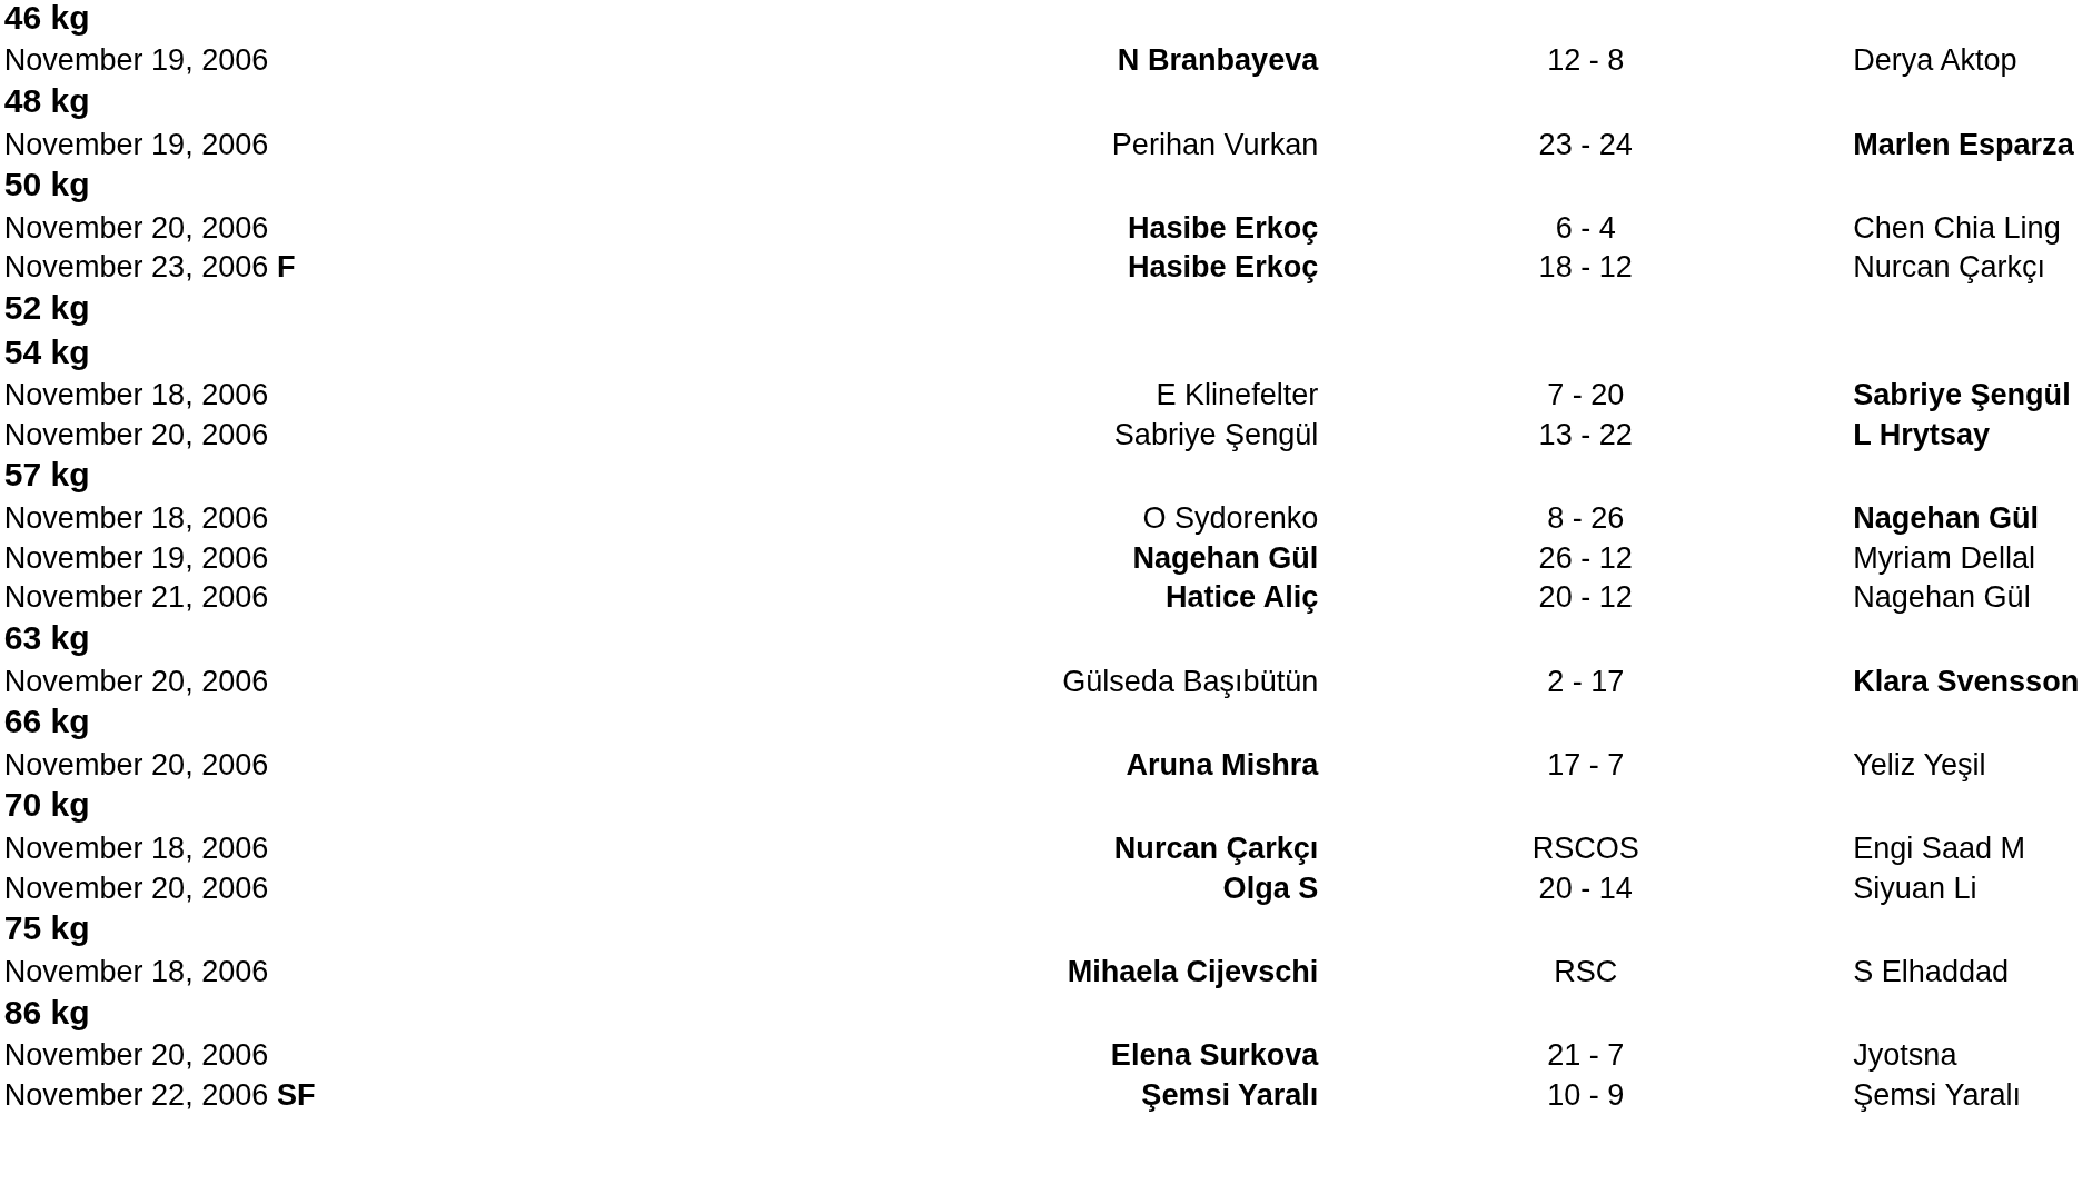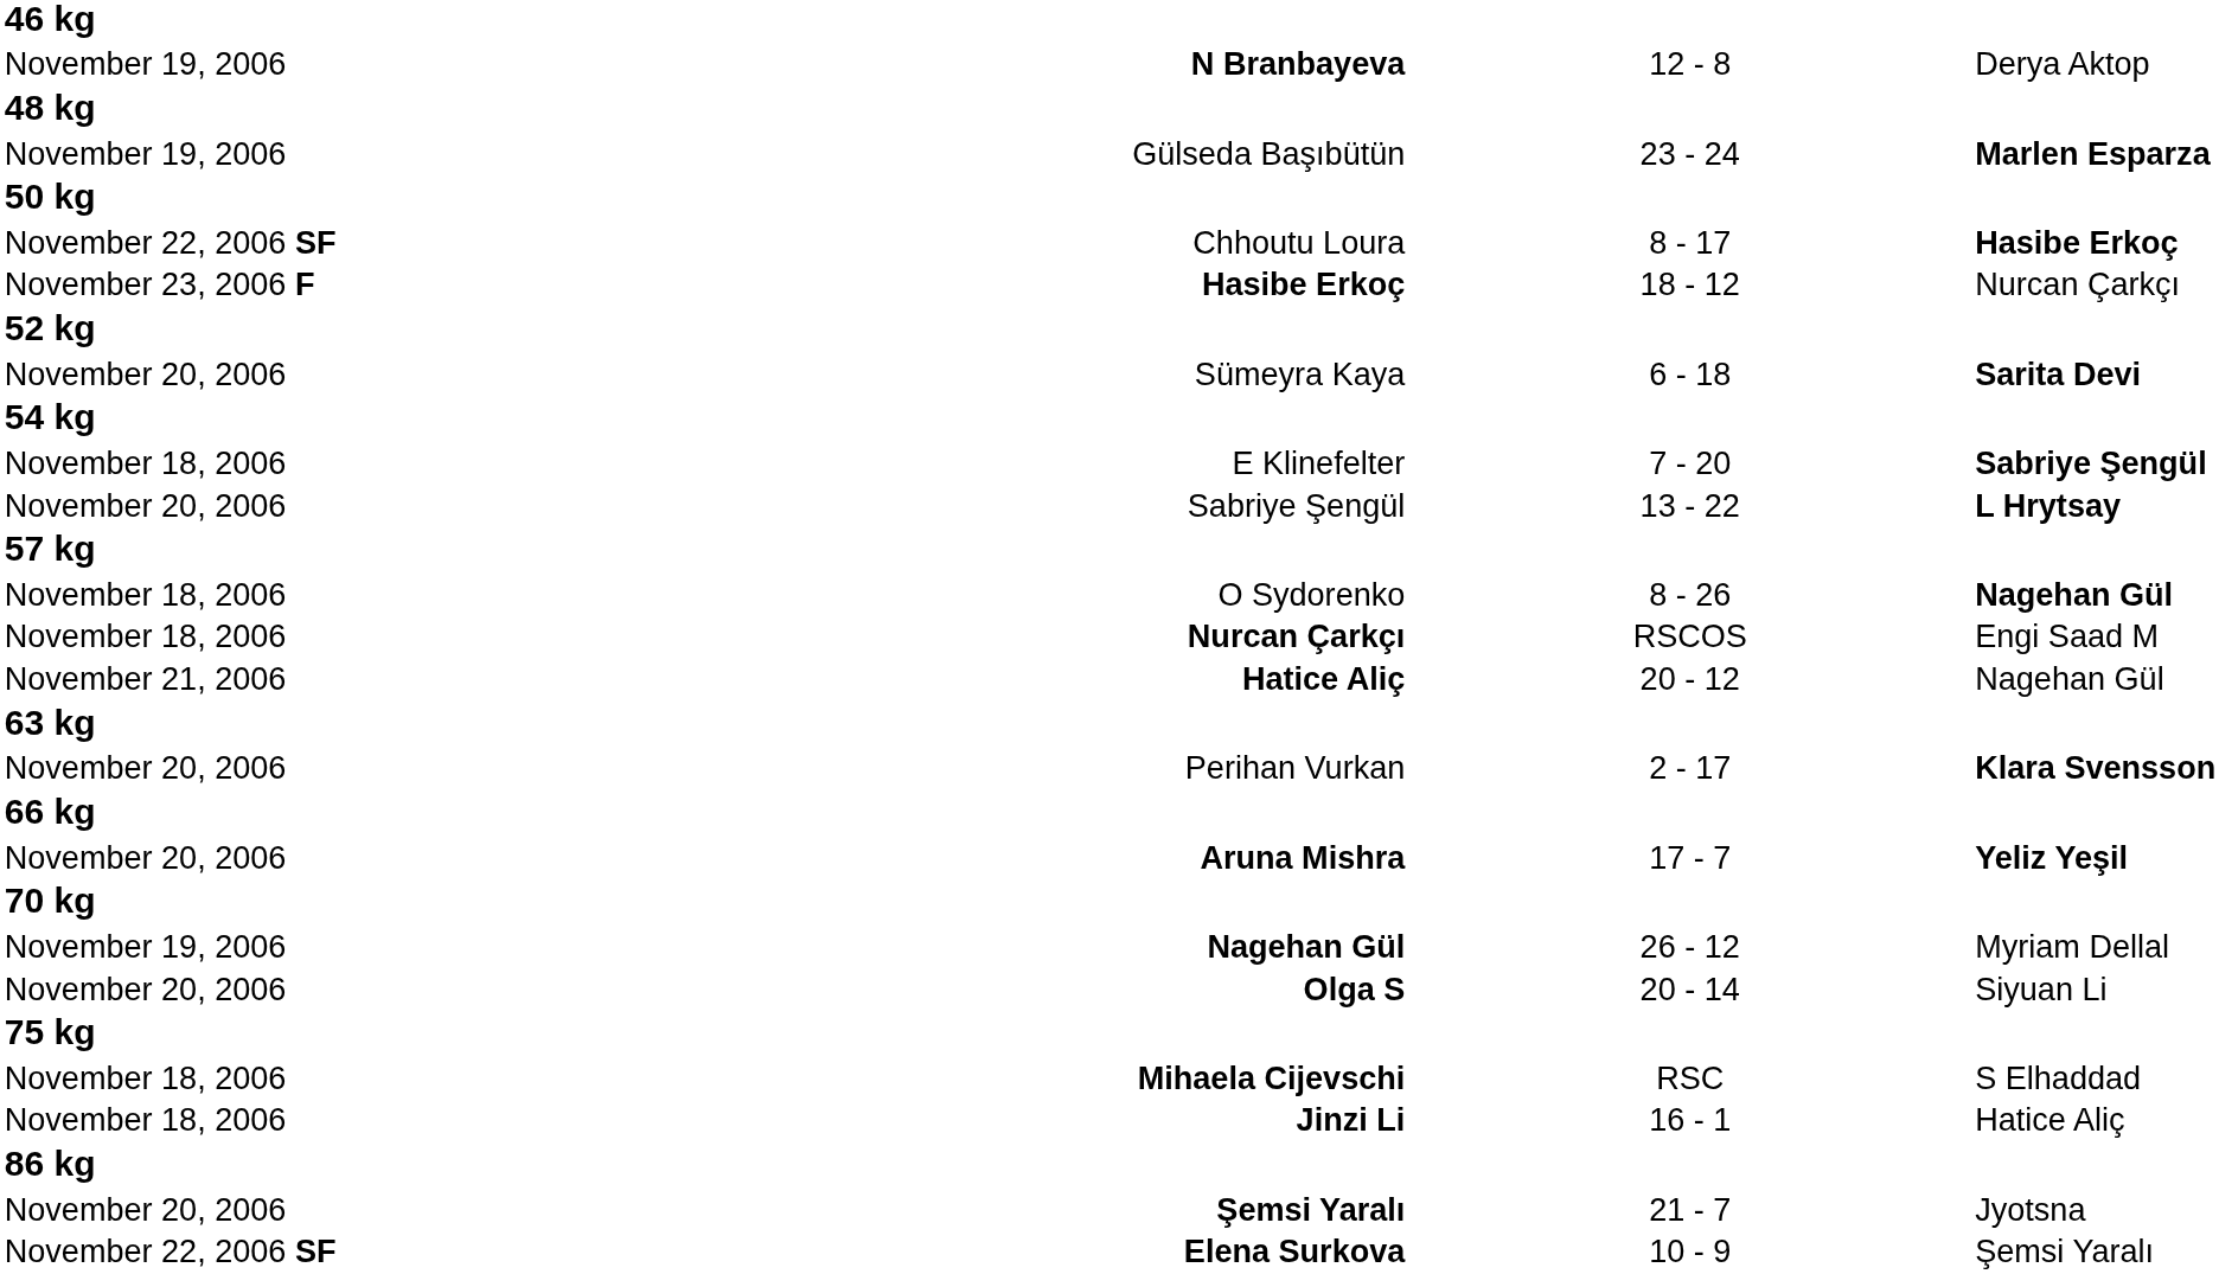23 - 24 | column 2: Perihan Vurkan -> Gülseda Başıbütün
- row: November 20, 2006 | Hasibe Erkoç | 6 - 4 | Chen Chia Ling
+ row: November 22, 2006 SF | Chhoutu Loura | 8 - 17 | Hasibe Erkoç
+ row: November 20, 2006 | Sümeyra Kaya | 6 - 18 | Sarita Devi
rows swapped: 26 - 12 <-> RSCOS
2 - 17 | column 2: Gülseda Başıbütün -> Perihan Vurkan
17 - 7 | column 4: normal -> bold
+ row: November 18, 2006 | Jinzi Li | 16 - 1 | Hatice Aliç
21 - 7 | column 2: Elena Surkova -> Şemsi Yaralı
10 - 9 | column 2: Şemsi Yaralı -> Elena Surkova
